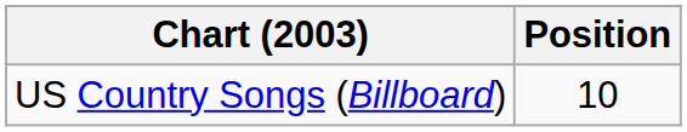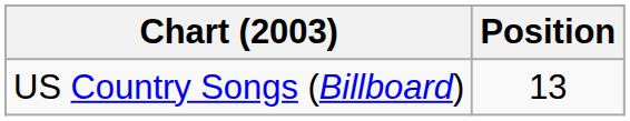US Country Songs (Billboard) | Position: 10 -> 13
